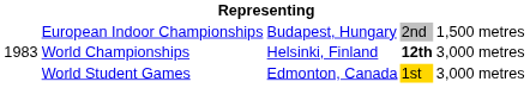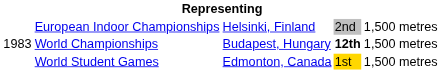European Indoor Championships | column 3: Budapest, Hungary -> Helsinki, Finland
World Championships | column 3: Helsinki, Finland -> Budapest, Hungary
World Championships | column 5: 3,000 metres -> 1,500 metres
World Student Games | column 5: 3,000 metres -> 1,500 metres
